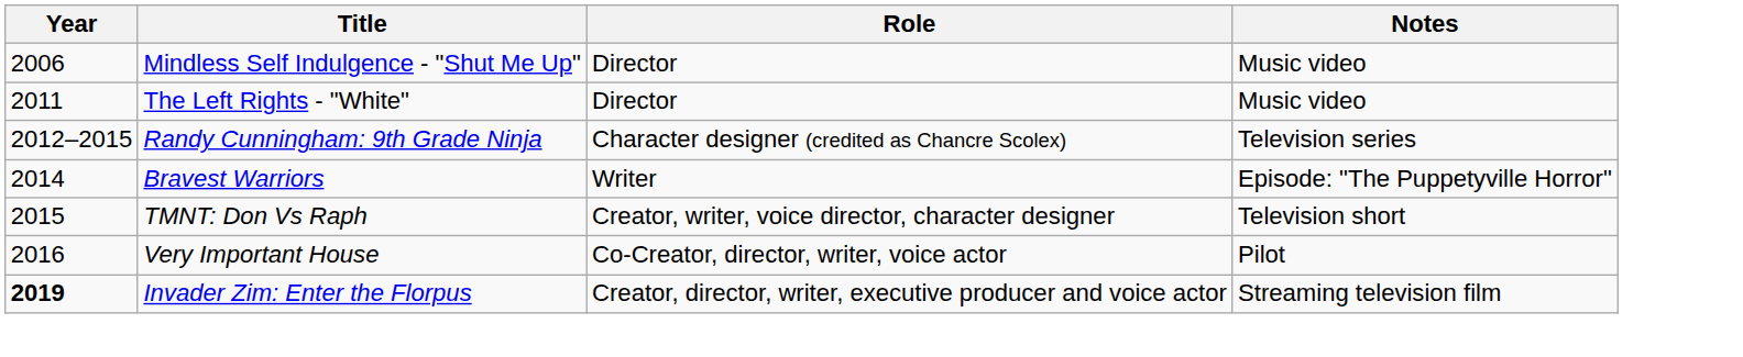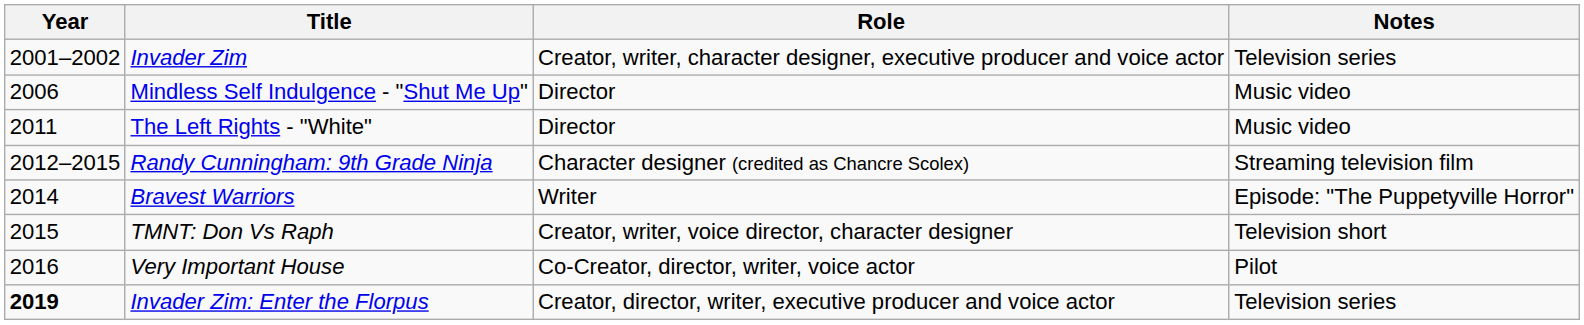+ row: 2001–2002 | Invader Zim | Creator, writer, character designer, executive producer and voice actor | Television series
Randy Cunningham: 9th Grade Ninja | Notes: Television series -> Streaming television film
Invader Zim: Enter the Florpus | Notes: Streaming television film -> Television series
